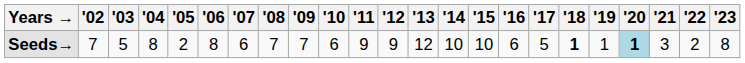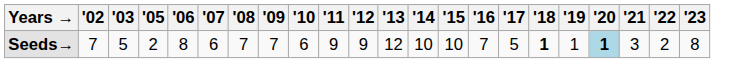- column: '04 | 8
Seeds→ | '16: 6 -> 7
